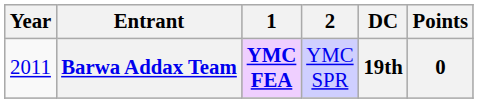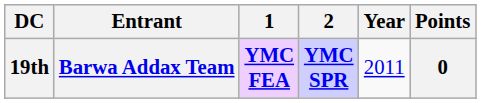columns swapped: Year <-> DC
Barwa Addax Team | 2: normal -> bold
